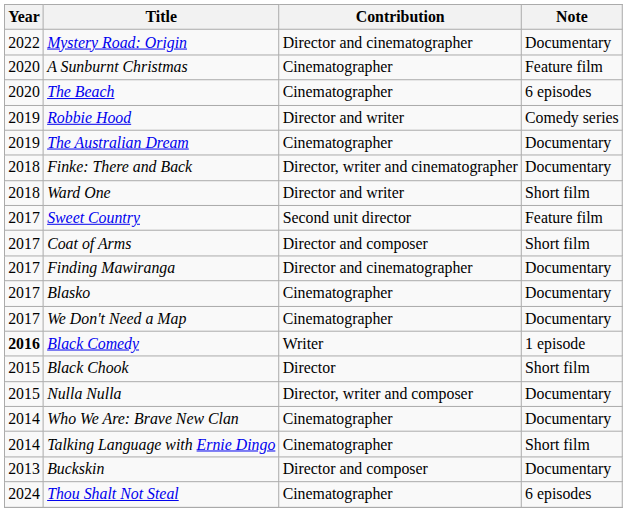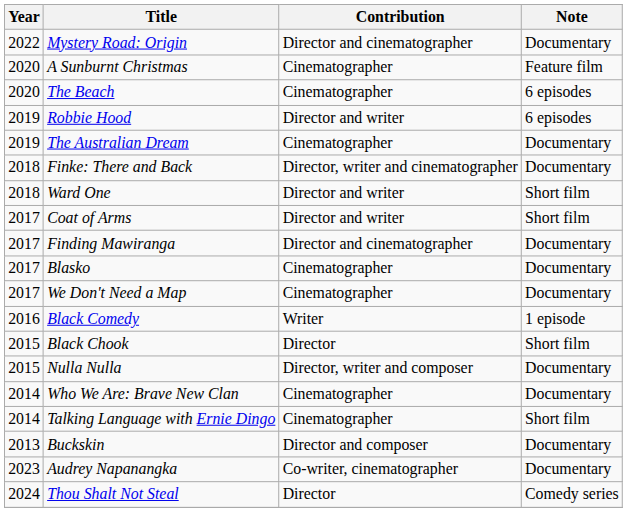Robbie Hood | Note: Comedy series -> 6 episodes
- row: 2017 | Sweet Country | Second unit director | Feature film
Coat of Arms | Contribution: Director and composer -> Director and writer
Black Comedy | Year: bold -> normal
+ row: 2023 | Audrey Napanangka | Co-writer, cinematographer | Documentary
Thou Shalt Not Steal | Contribution: Cinematographer -> Director
Thou Shalt Not Steal | Note: 6 episodes -> Comedy series
